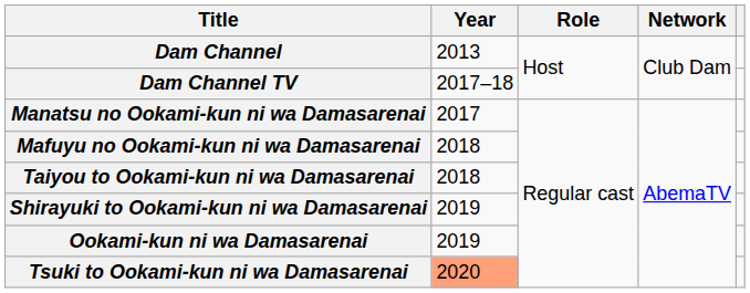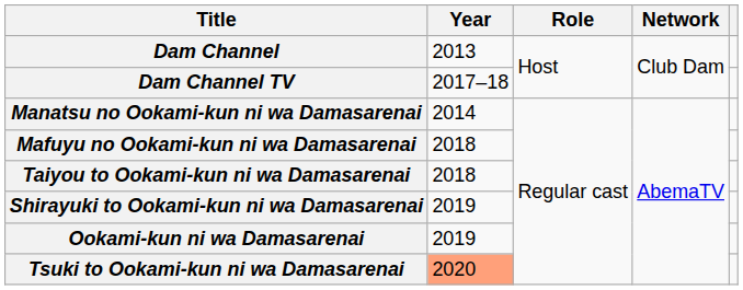Manatsu no Ookami-kun ni wa Damasarenai | Year: 2017 -> 2014
